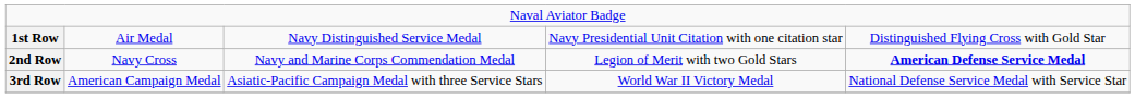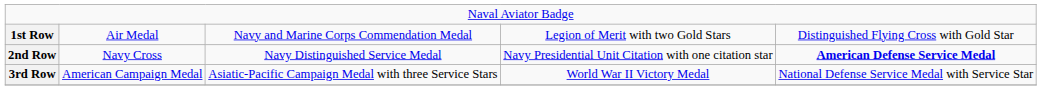1st Row | column 3: Navy Distinguished Service Medal -> Navy and Marine Corps Commendation Medal
1st Row | column 4: Navy Presidential Unit Citation with one citation star -> Legion of Merit with two Gold Stars
2nd Row | column 3: Navy and Marine Corps Commendation Medal -> Navy Distinguished Service Medal
2nd Row | column 4: Legion of Merit with two Gold Stars -> Navy Presidential Unit Citation with one citation star
